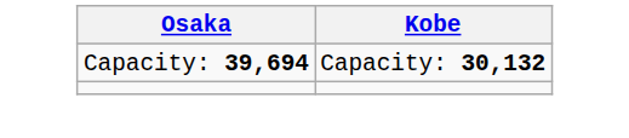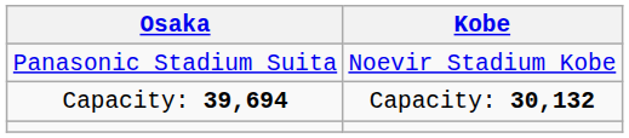+ row: Panasonic Stadium Suita | Noevir Stadium Kobe
